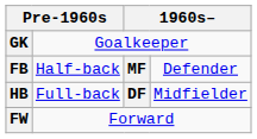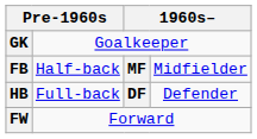FB | column 4: Defender -> Midfielder
HB | column 4: Midfielder -> Defender
